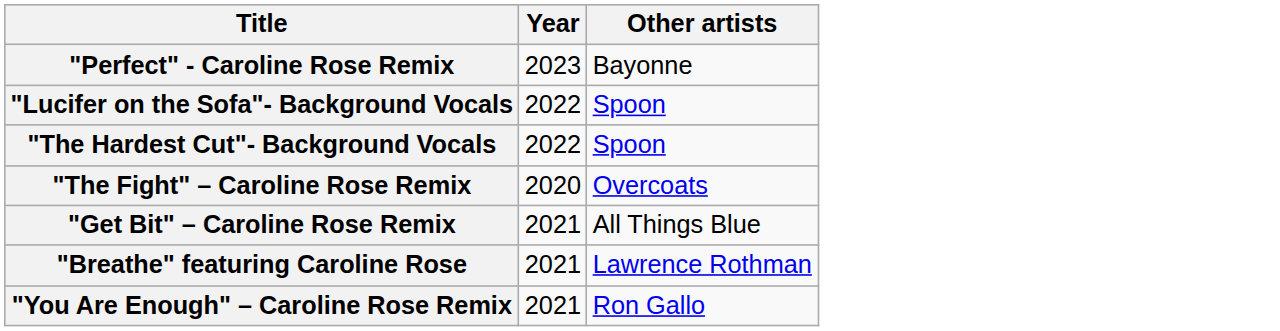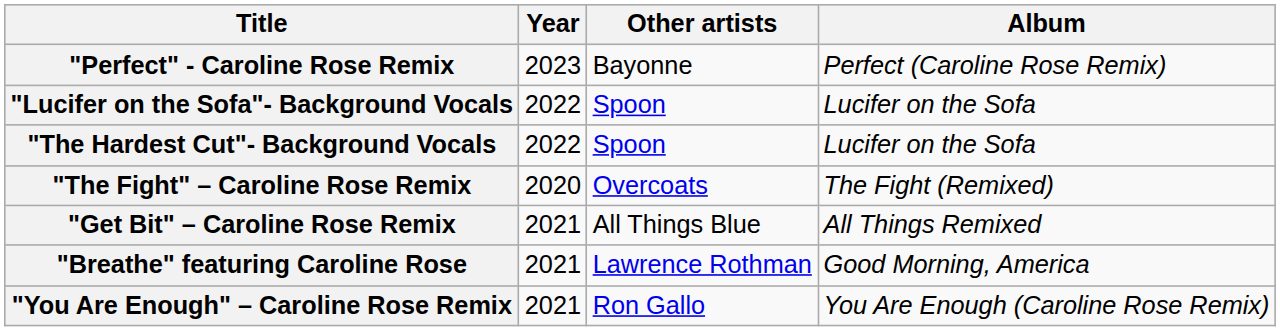+ column: Album | Perfect (Caroline Rose Remix) | Lucifer on the Sofa | Lucifer on the Sofa | The Fight (Remixed) | All Things Remixed | Good Morning, America | You Are Enough (Caroline Rose Remix)
